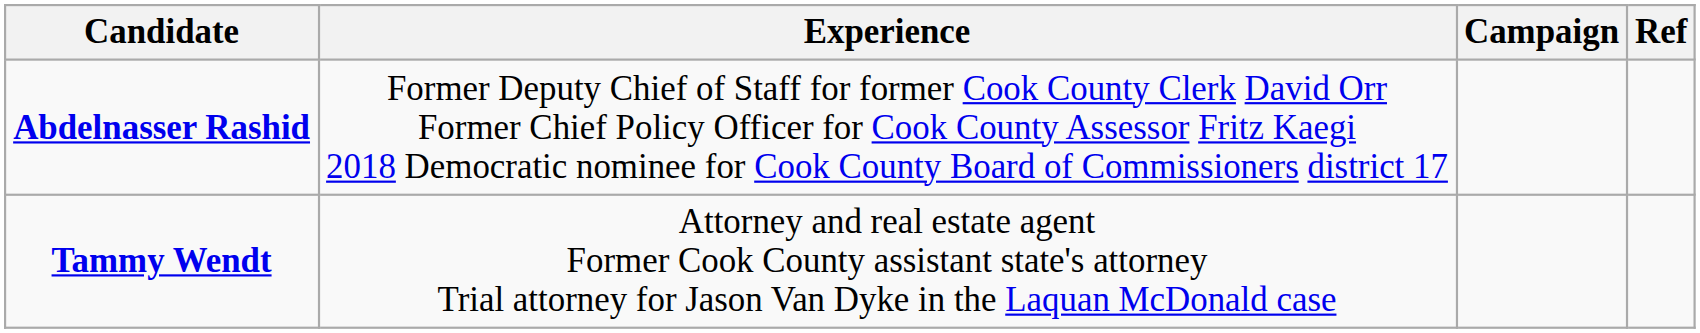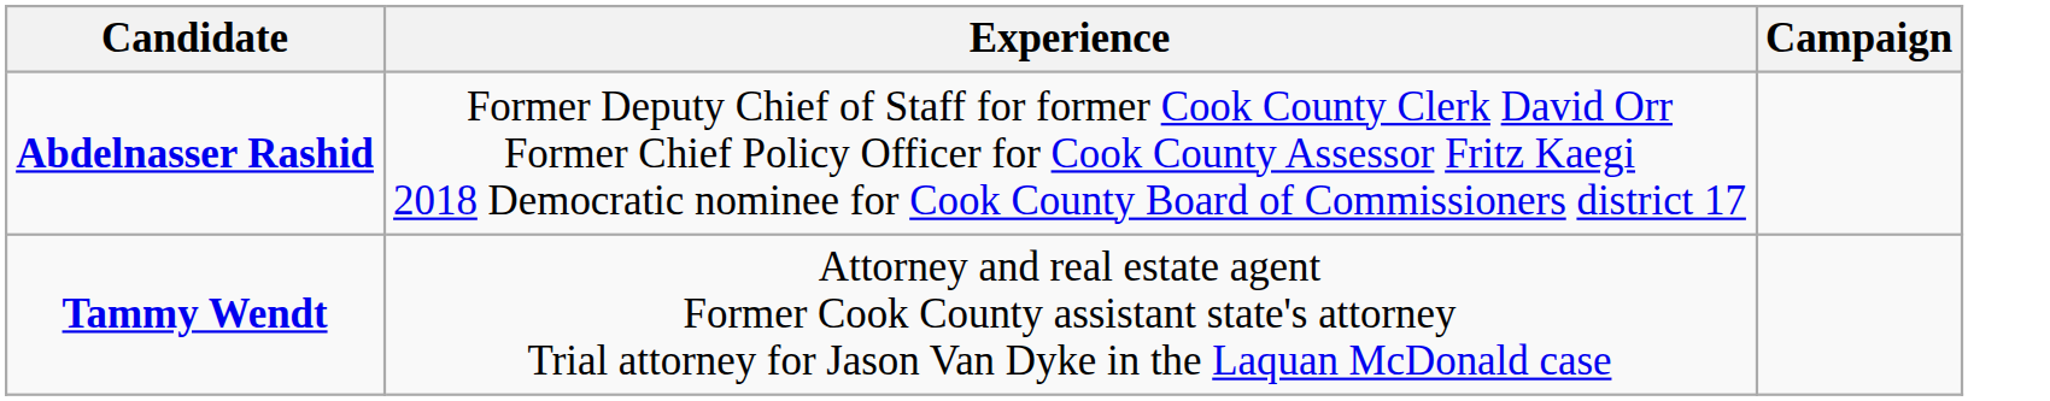- column: Ref
